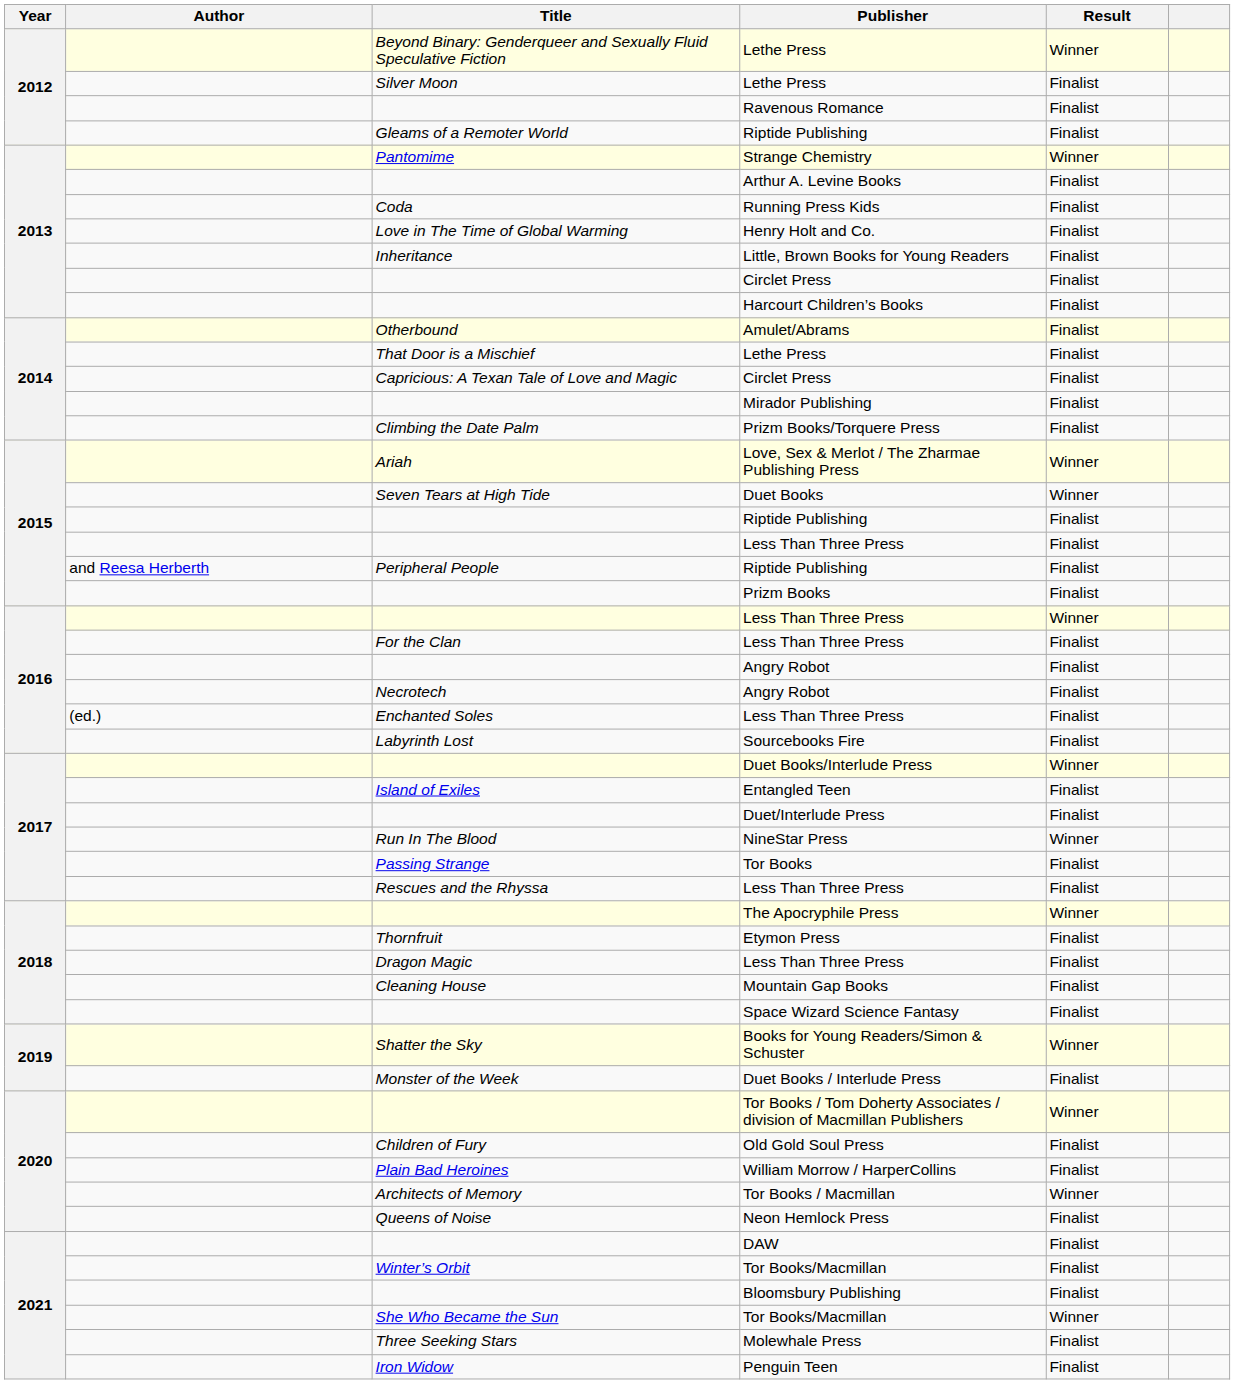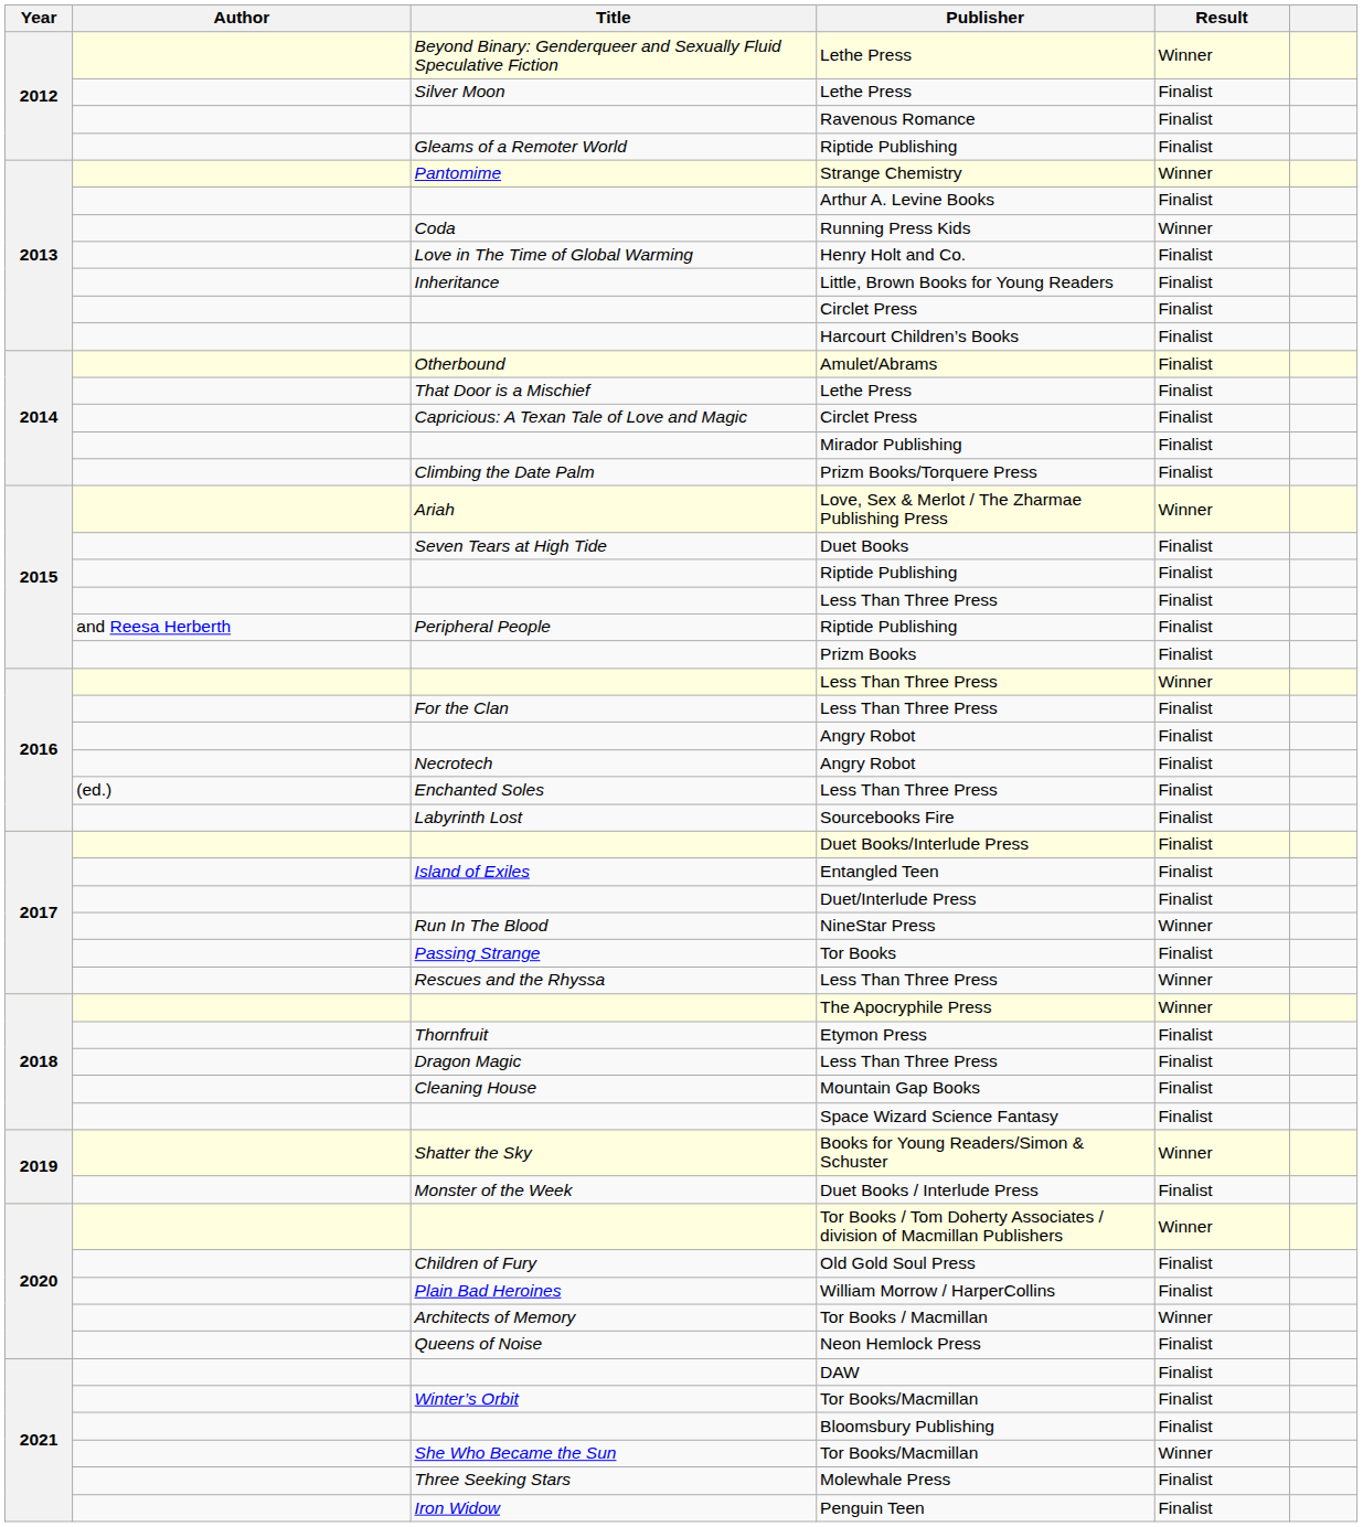Running Press Kids | Result: Finalist -> Winner
Duet Books | Result: Winner -> Finalist
Duet Books/Interlude Press | Result: Winner -> Finalist
Rescues and the Rhyssa / Less Than Three Press | Result: Finalist -> Winner
